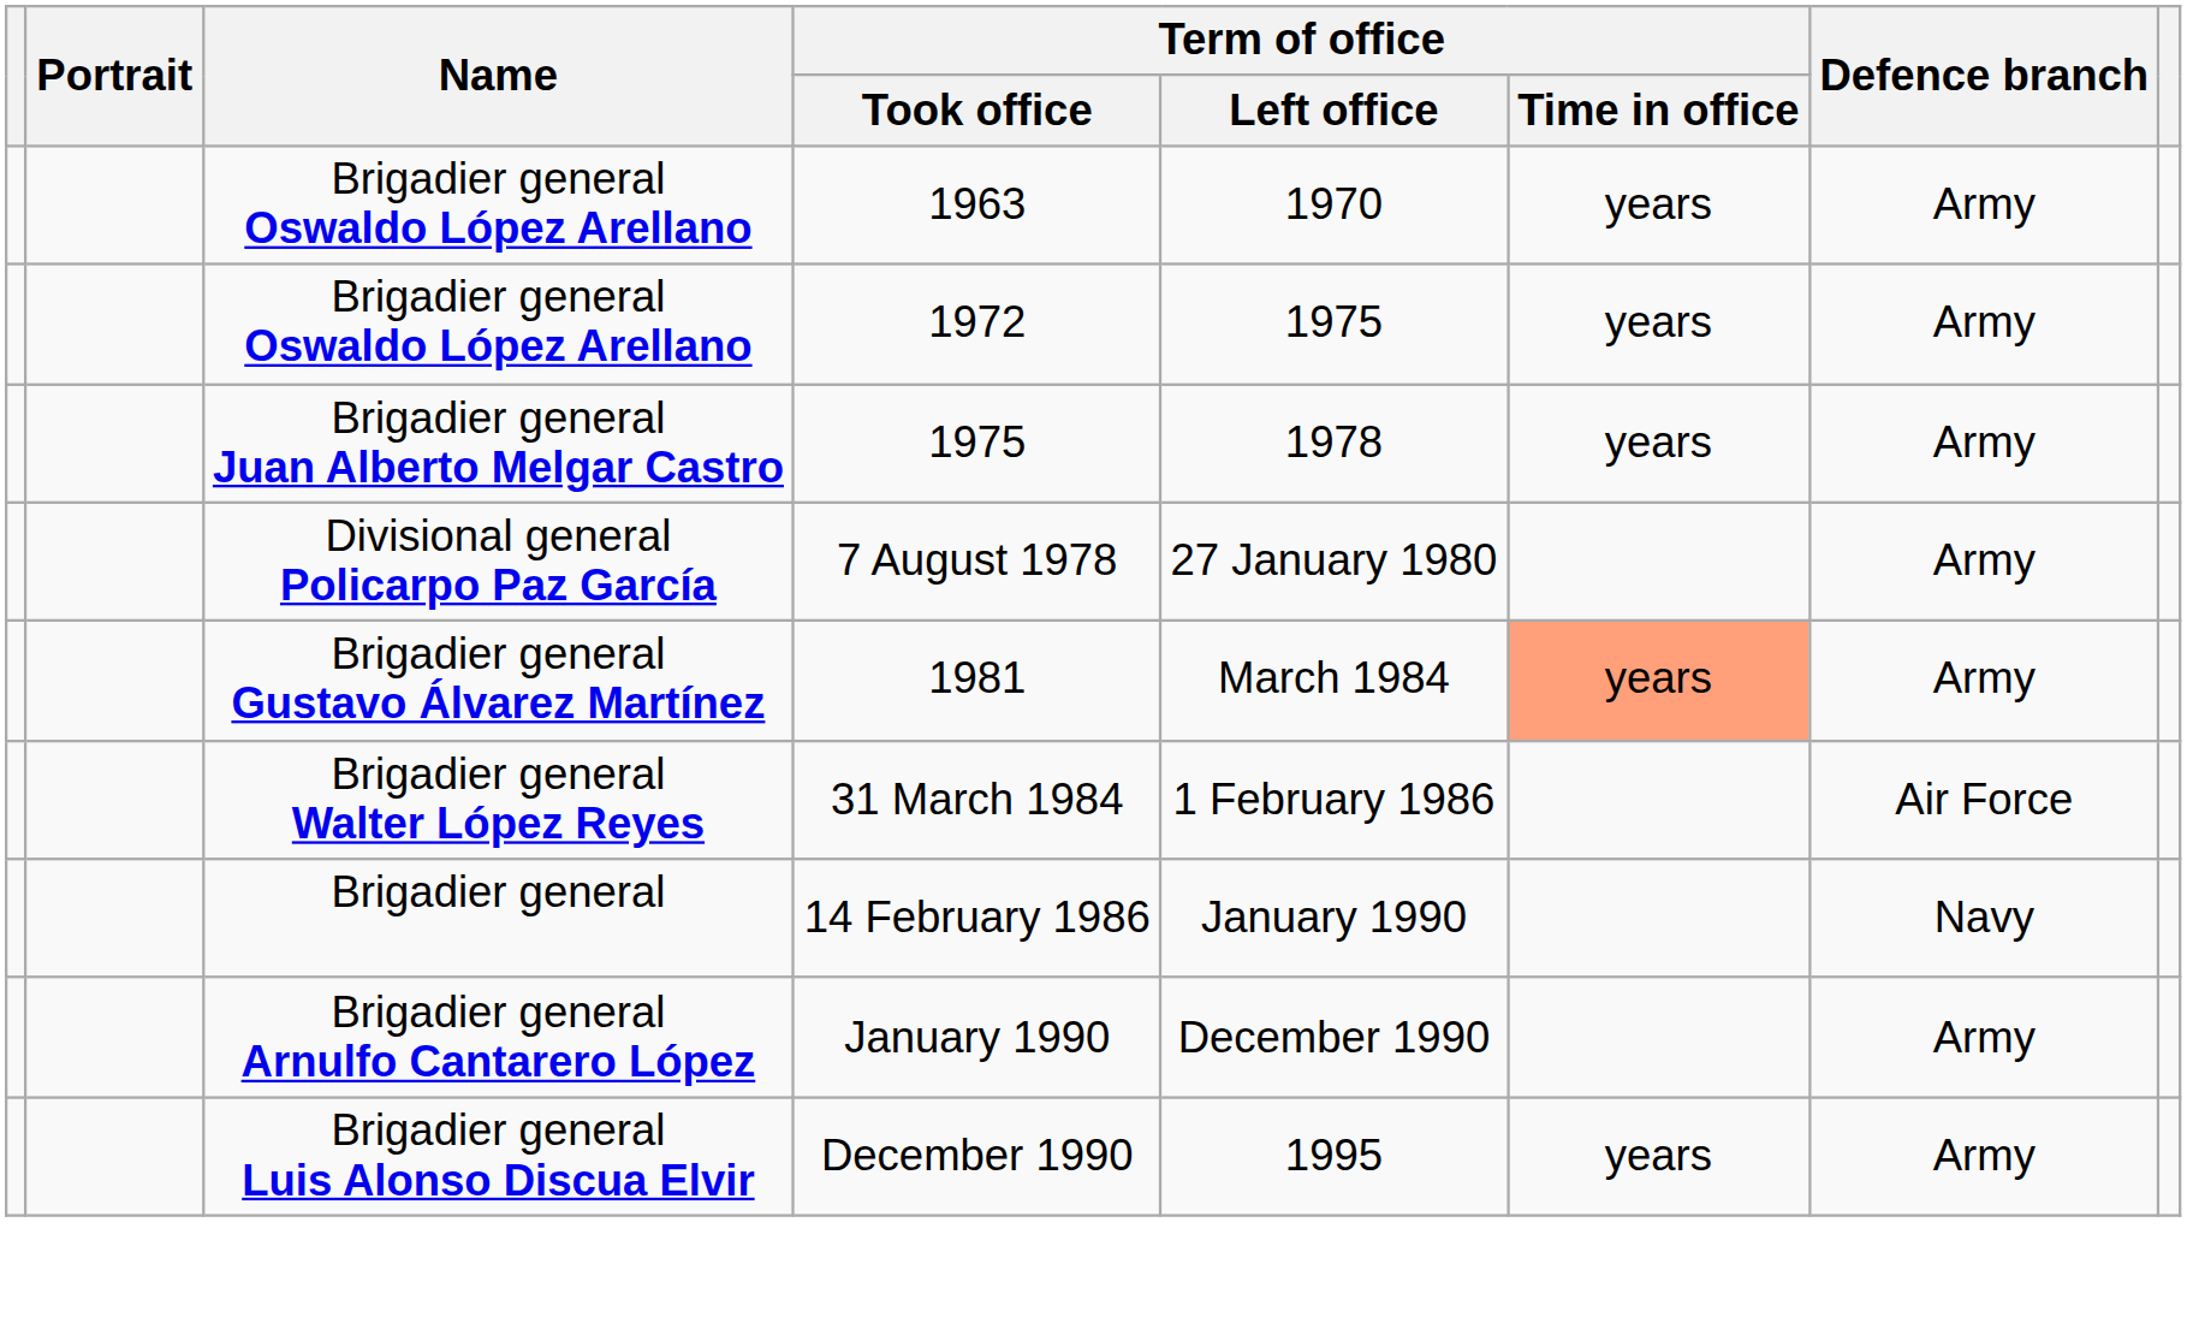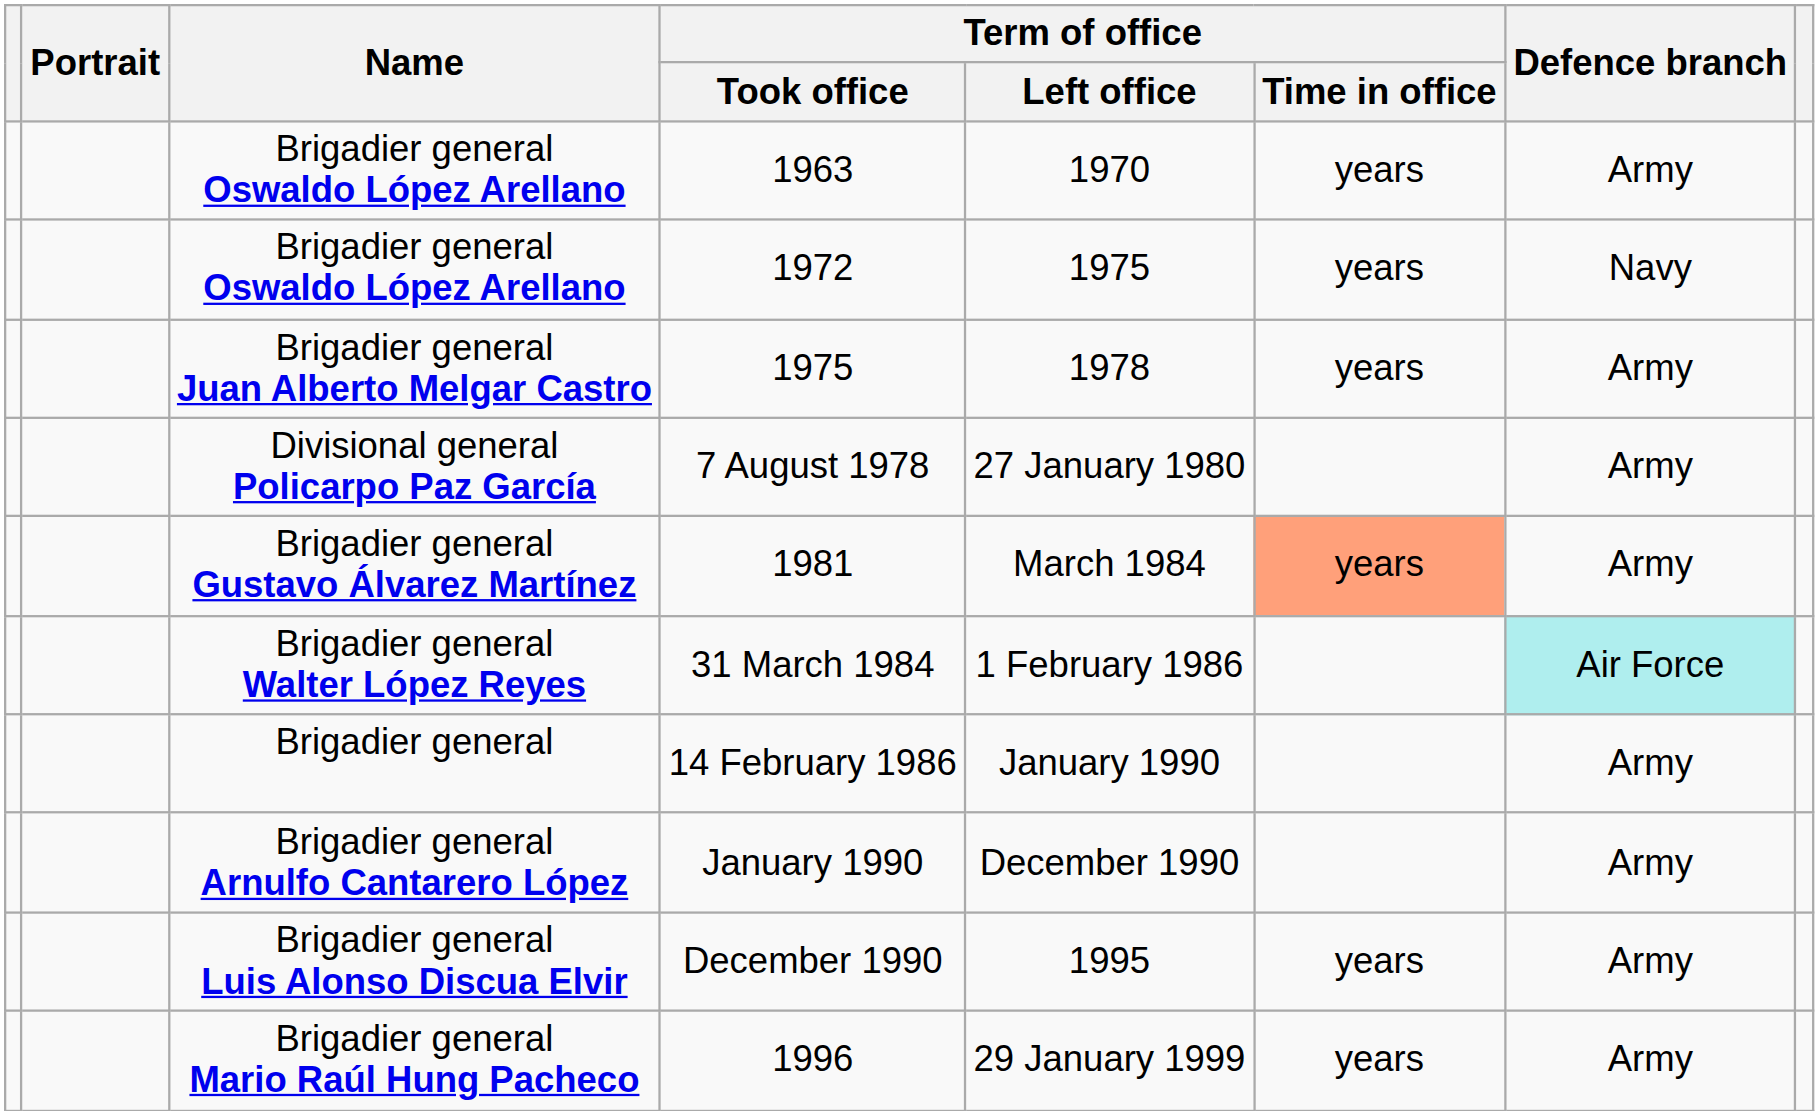1972 | Defence branch: Army -> Navy
31 March 1984 | Defence branch: no background -> paleturquoise background
14 February 1986 | Defence branch: Navy -> Army
+ row: Brigadier general Mario Raúl Hung Pacheco | 1996 | 29 January 1999 | years | Army
